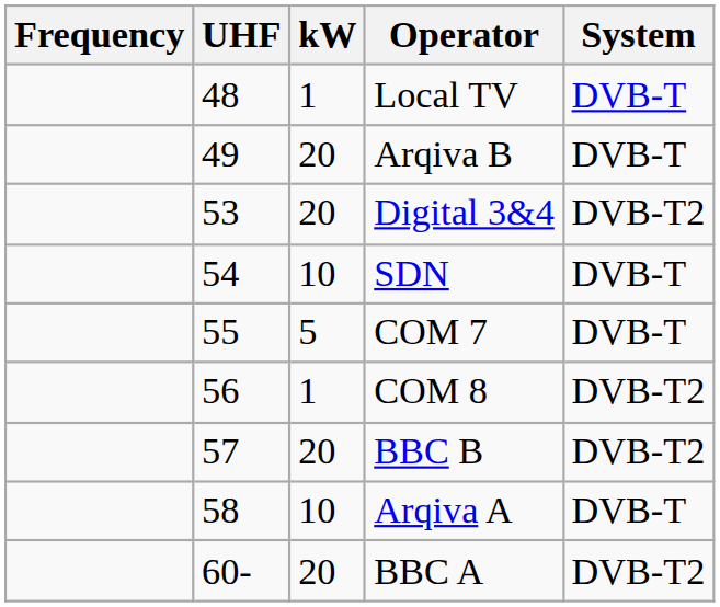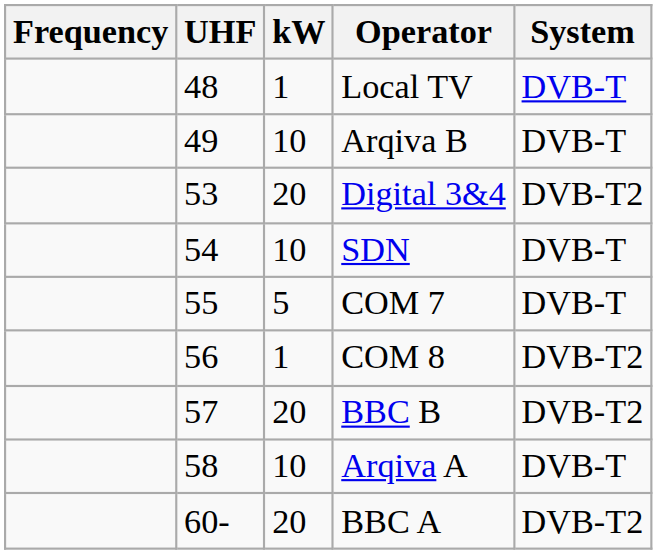Arqiva B | kW: 20 -> 10
